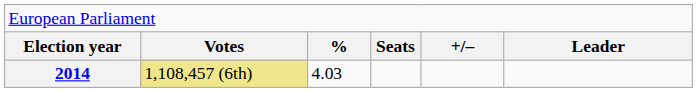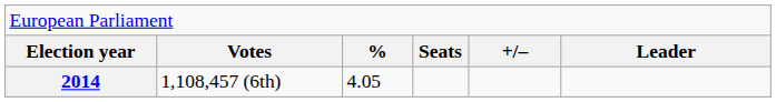2014 | column 2: khaki background -> no background
2014 | column 3: 4.03 -> 4.05
